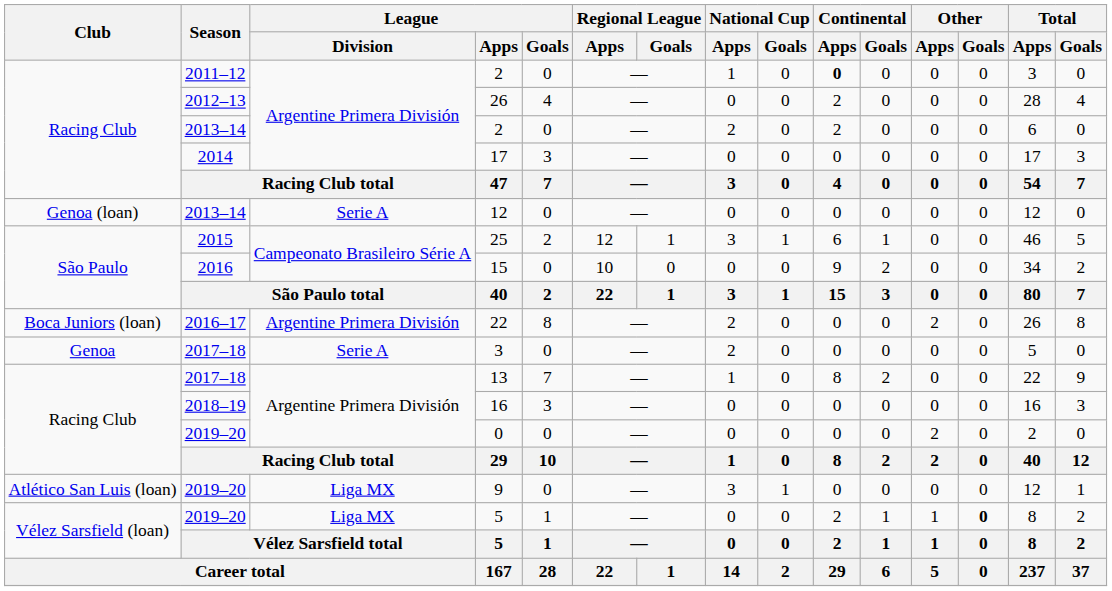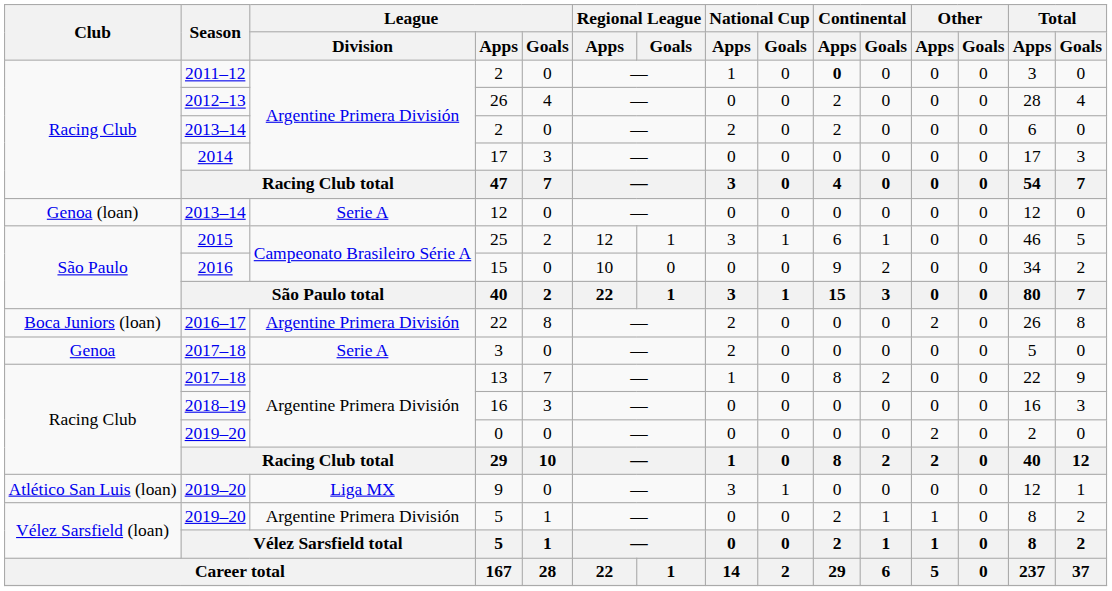2019–20 / 5 | League / Division: Liga MX -> Argentine Primera División
2019–20 / 5 | Other / Goals: bold -> normal
